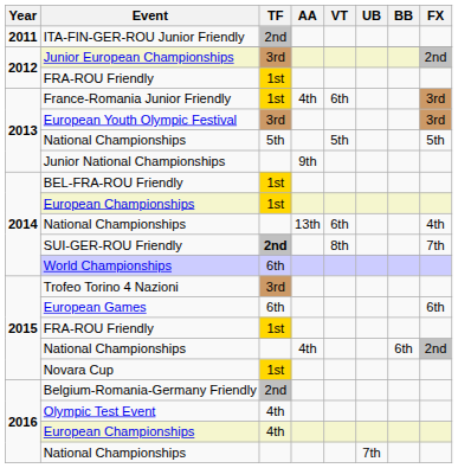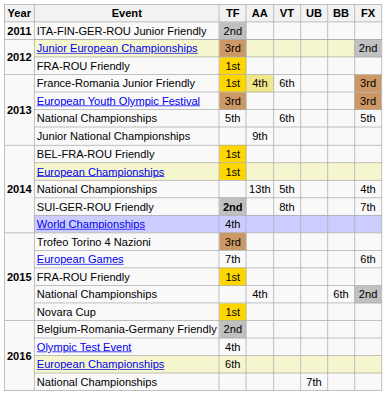France-Romania Junior Friendly | AA: no background -> khaki background
2013 / National Championships | VT: 5th -> 6th
2014 / National Championships | VT: 6th -> 5th
World Championships | TF: 6th -> 4th
European Games | TF: 6th -> 7th
2016 / European Championships | TF: 4th -> 6th
